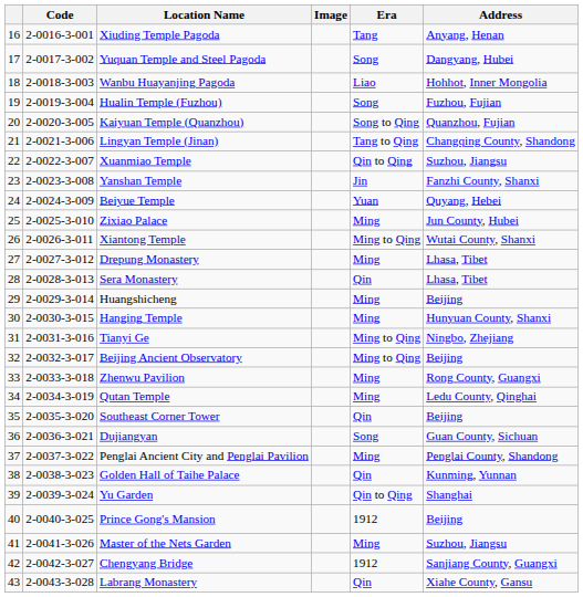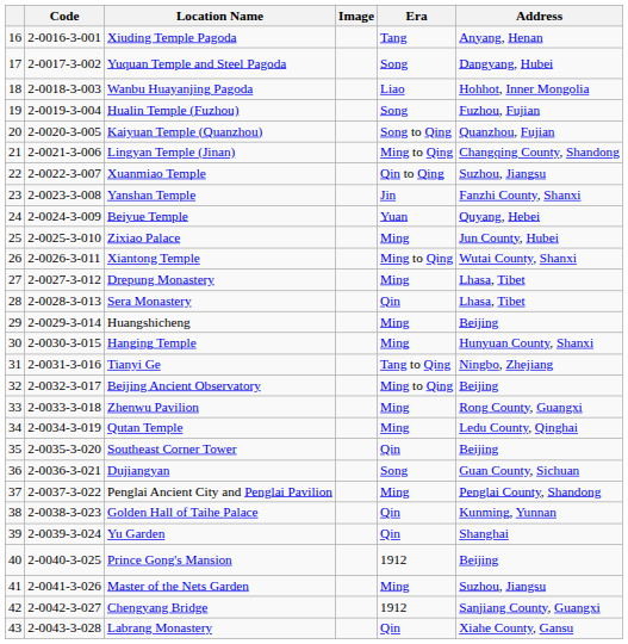Lingyan Temple (Jinan) | Era: Tang to Qing -> Ming to Qing
Tianyi Ge | Era: Ming to Qing -> Tang to Qing
Yu Garden | Era: Qin to Qing -> Qin
